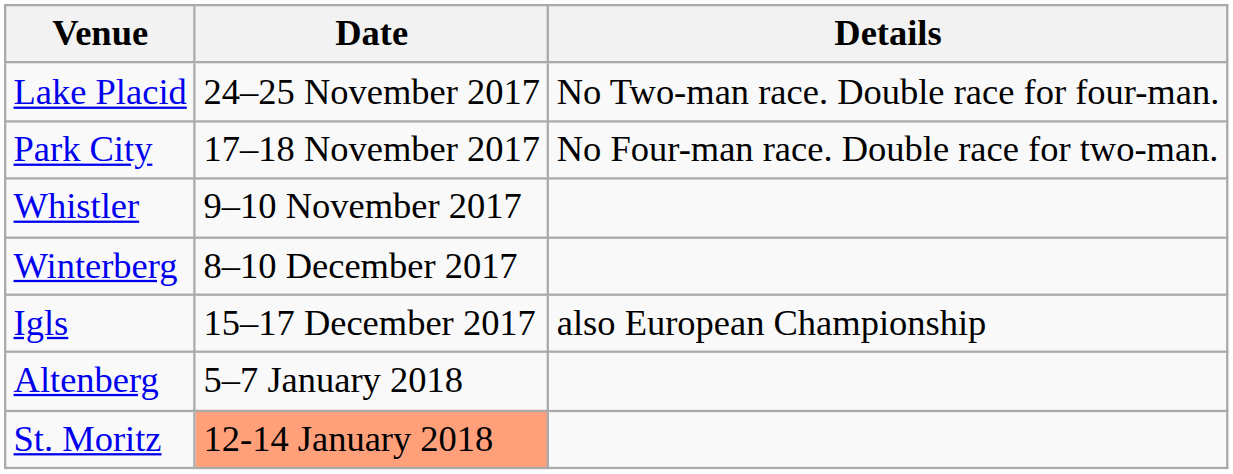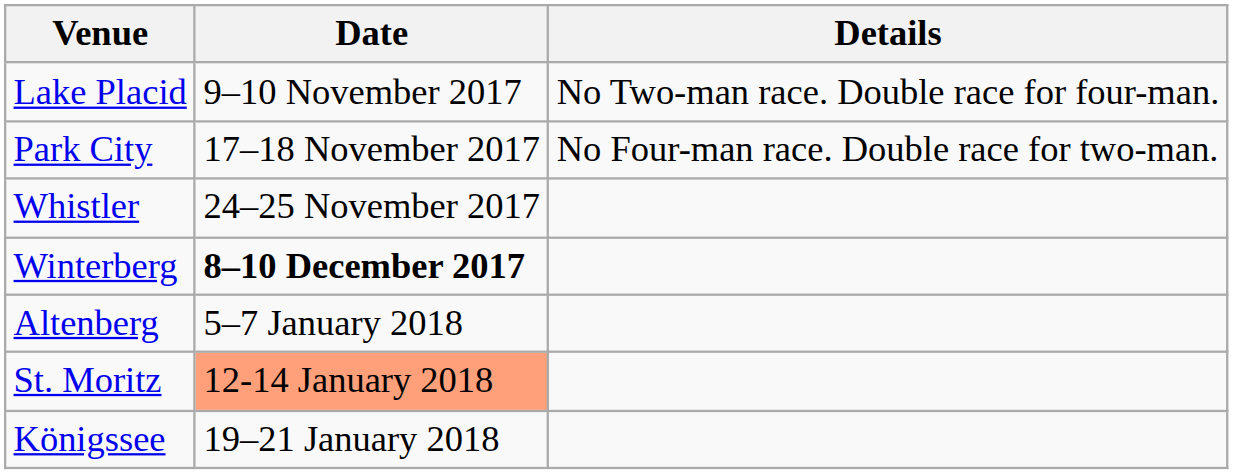Lake Placid | Date: 24–25 November 2017 -> 9–10 November 2017
Whistler | Date: 9–10 November 2017 -> 24–25 November 2017
Winterberg | Date: normal -> bold
- row: Igls | 15–17 December 2017 | also European Championship
+ row: Königssee | 19–21 January 2018
